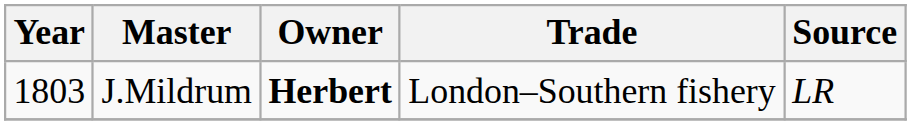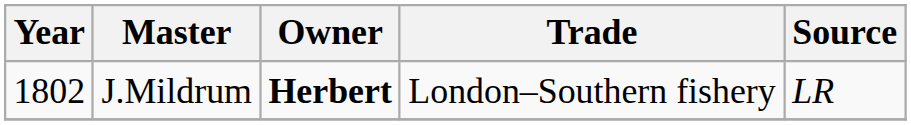J.Mildrum | Year: 1803 -> 1802
